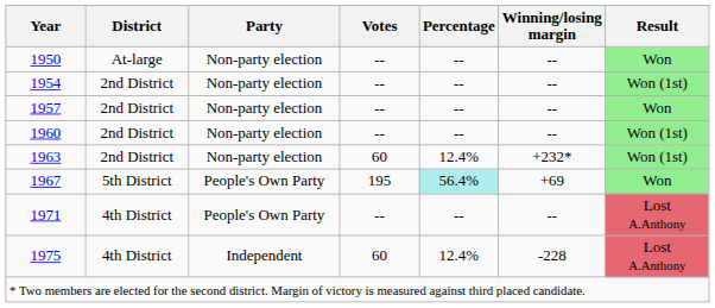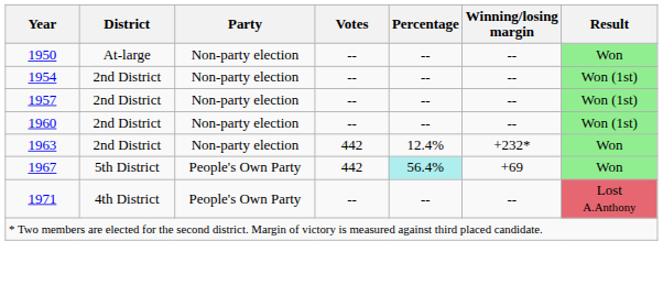1957 | Result: Won -> Won (1st)
1963 | Votes: 60 -> 442
1963 | Result: Won (1st) -> Won
1967 | Votes: 195 -> 442
- row: 1975 | 4th District | Independent | 60 | 12.4% | -228 | Lost A.Anthony
